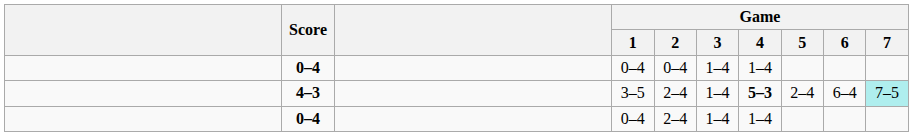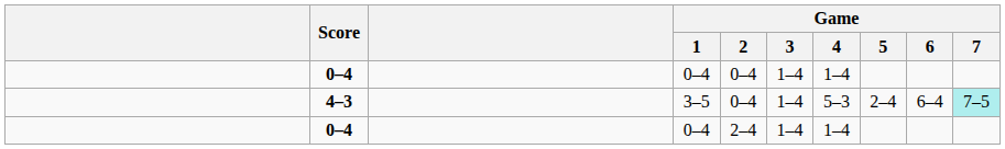4–3 | Game / 2: 2–4 -> 0–4
4–3 | Game / 4: bold -> normal
